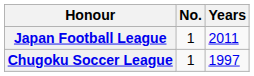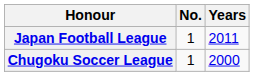Chugoku Soccer League | Years: 1997 -> 2000
